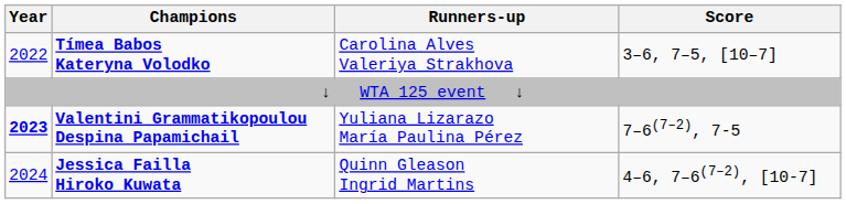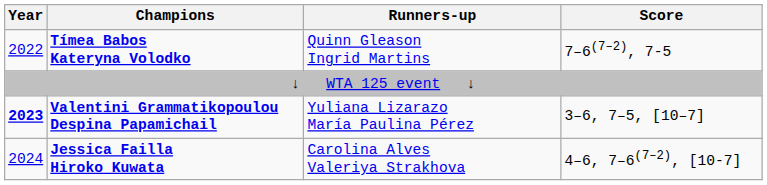Tímea Babos Kateryna Volodko | Runners-up: Carolina Alves Valeriya Strakhova -> Quinn Gleason Ingrid Martins
Tímea Babos Kateryna Volodko | Score: 3–6, 7–5, [10–7] -> 7–6(7–2), 7-5
Valentini Grammatikopoulou Despina Papamichail | Score: 7–6(7–2), 7-5 -> 3–6, 7–5, [10–7]
Jessica Failla Hiroko Kuwata | Runners-up: Quinn Gleason Ingrid Martins -> Carolina Alves Valeriya Strakhova
